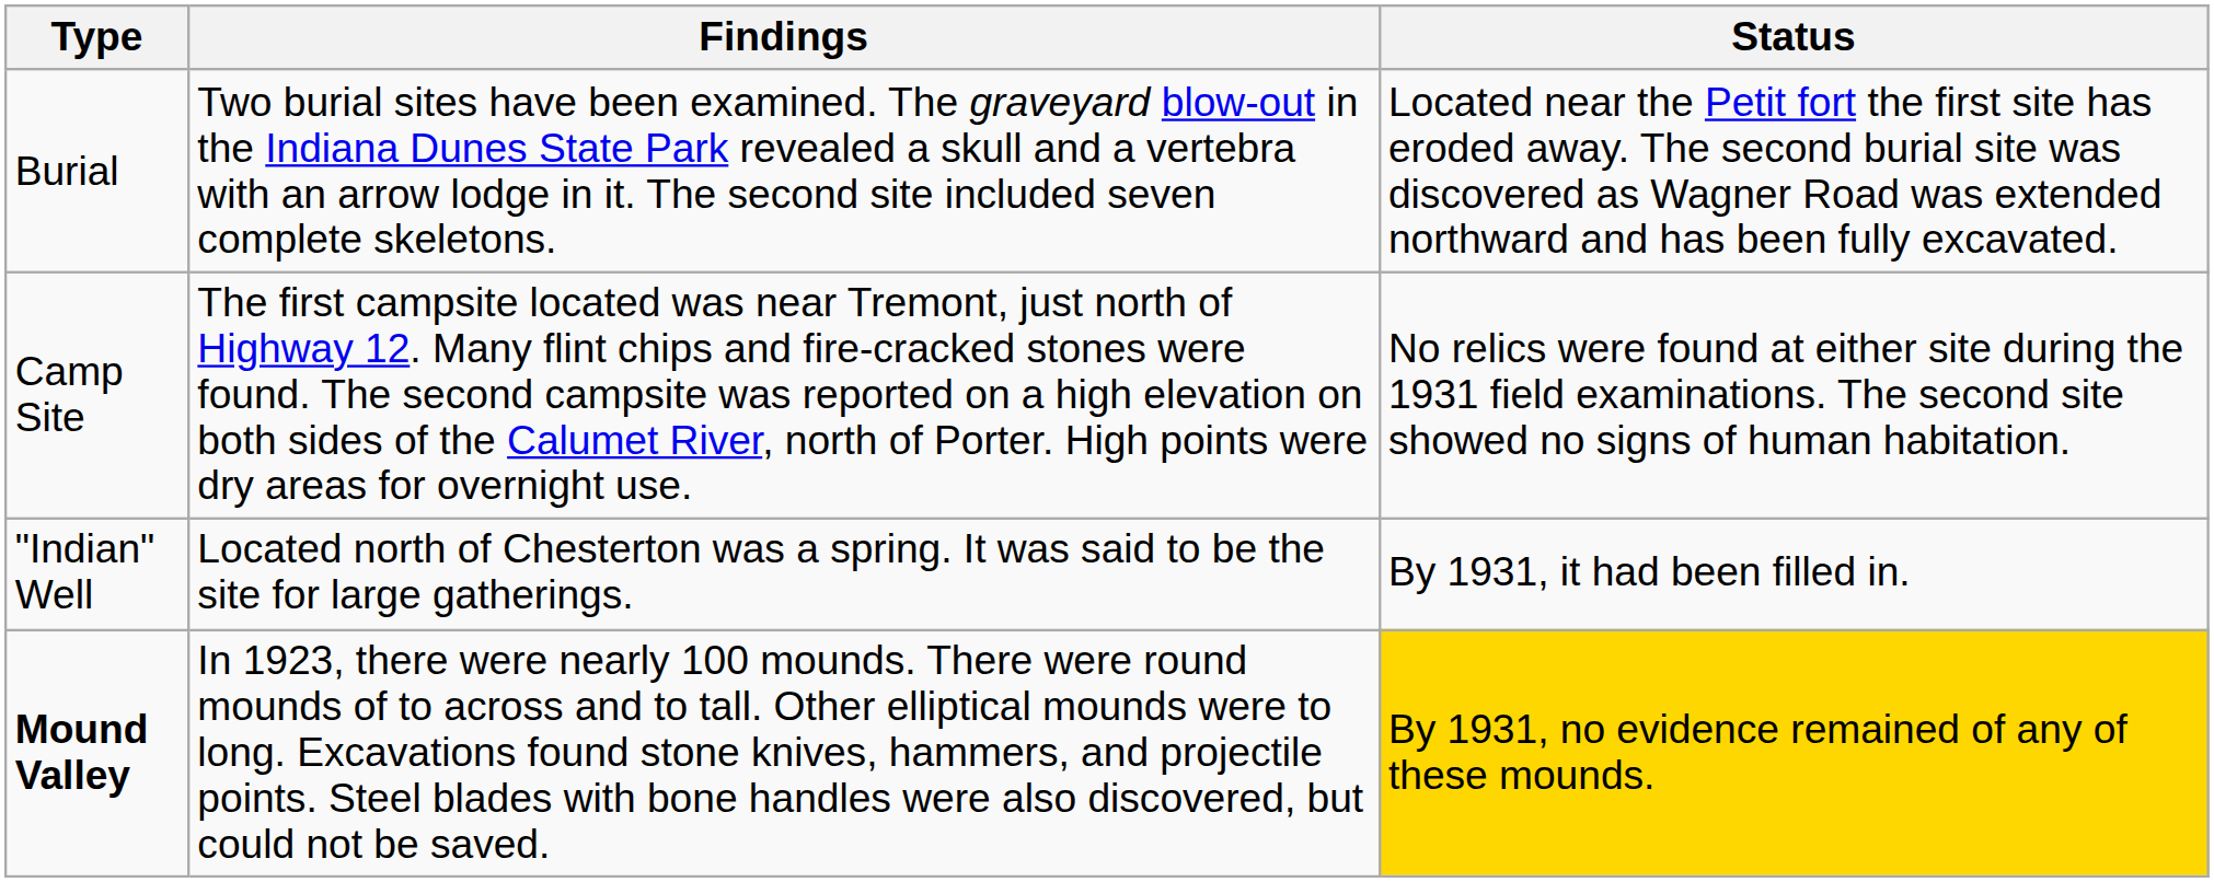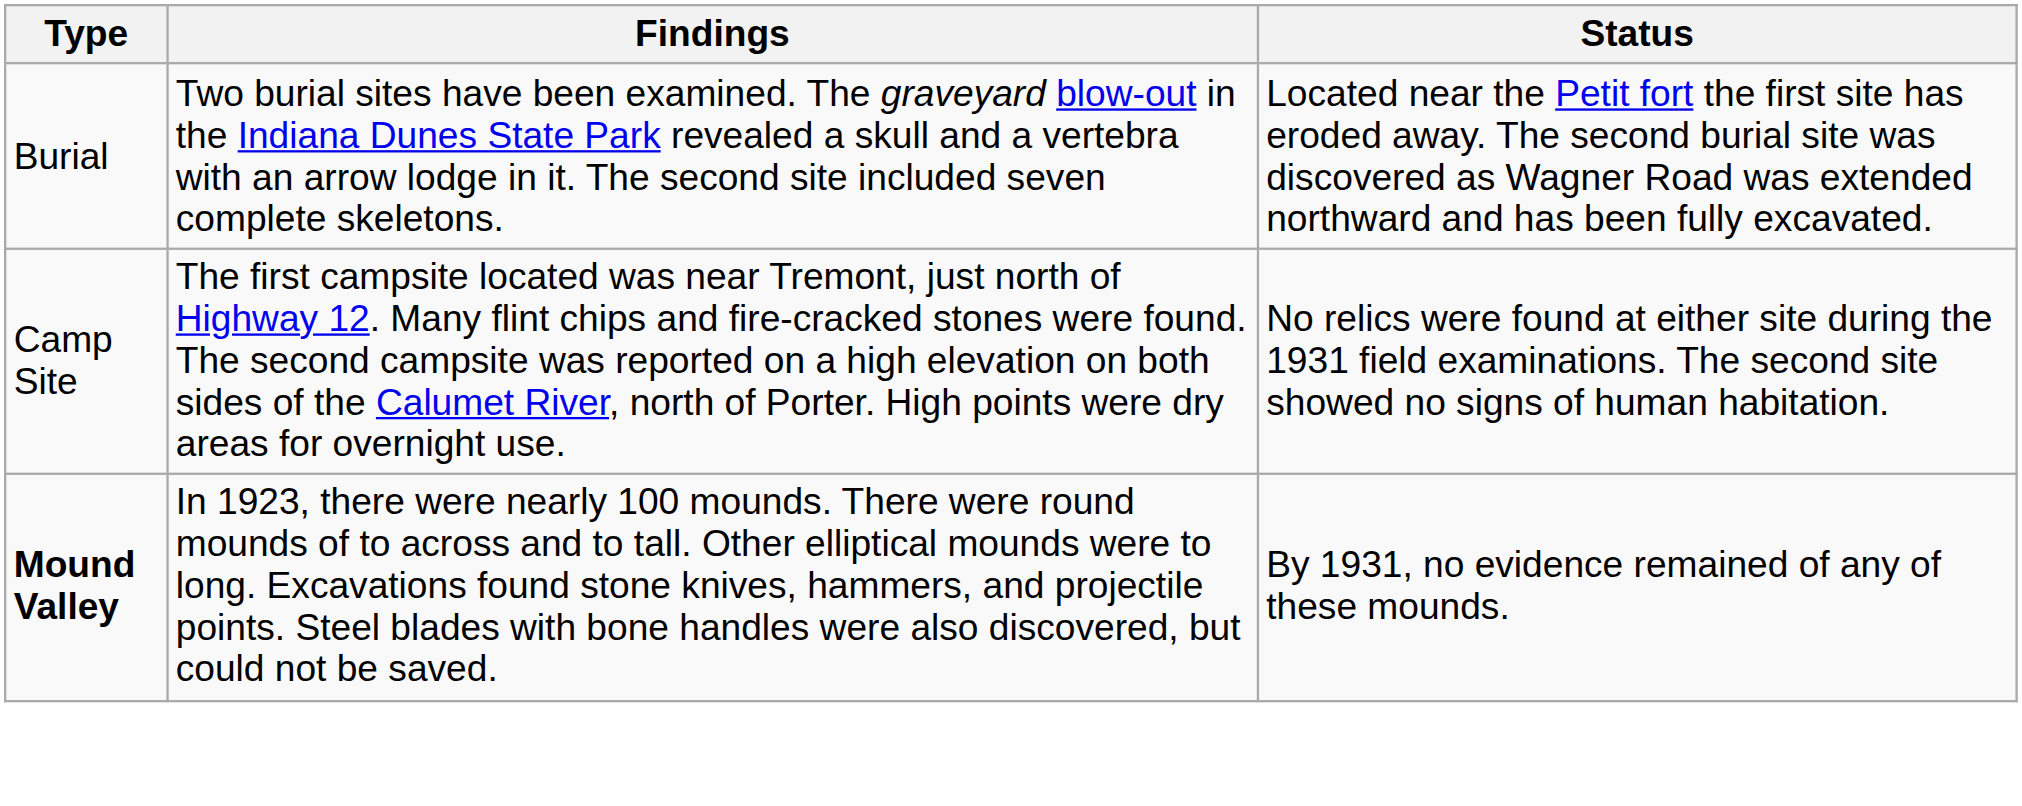- row: "Indian" Well | Located north of Chesterton was a spring. It was said to be the site for large gatherings. | By 1931, it had been filled in.
Mound Valley | Status: gold background -> no background
